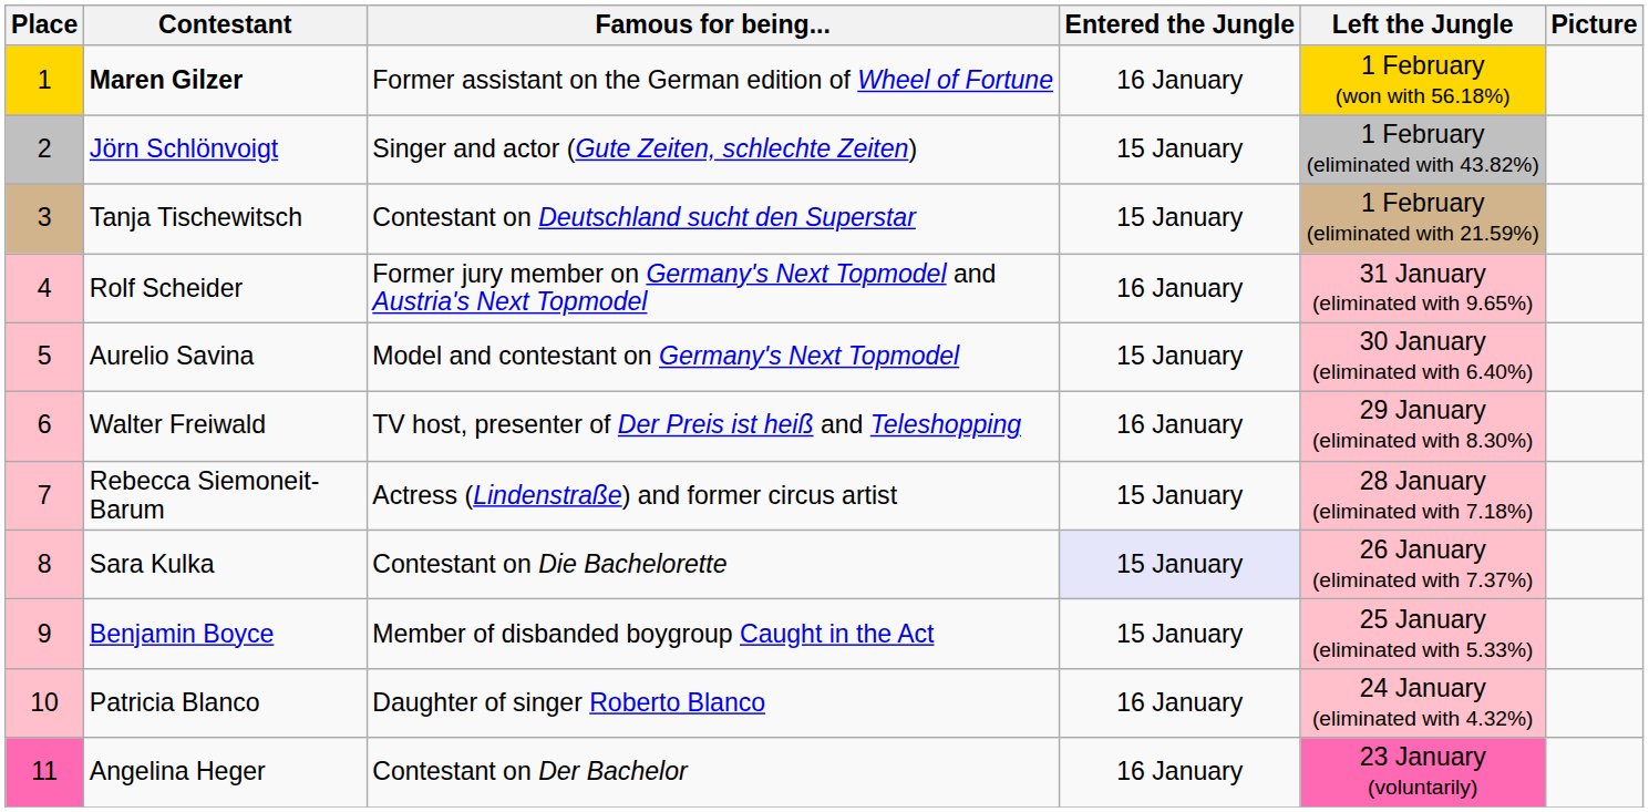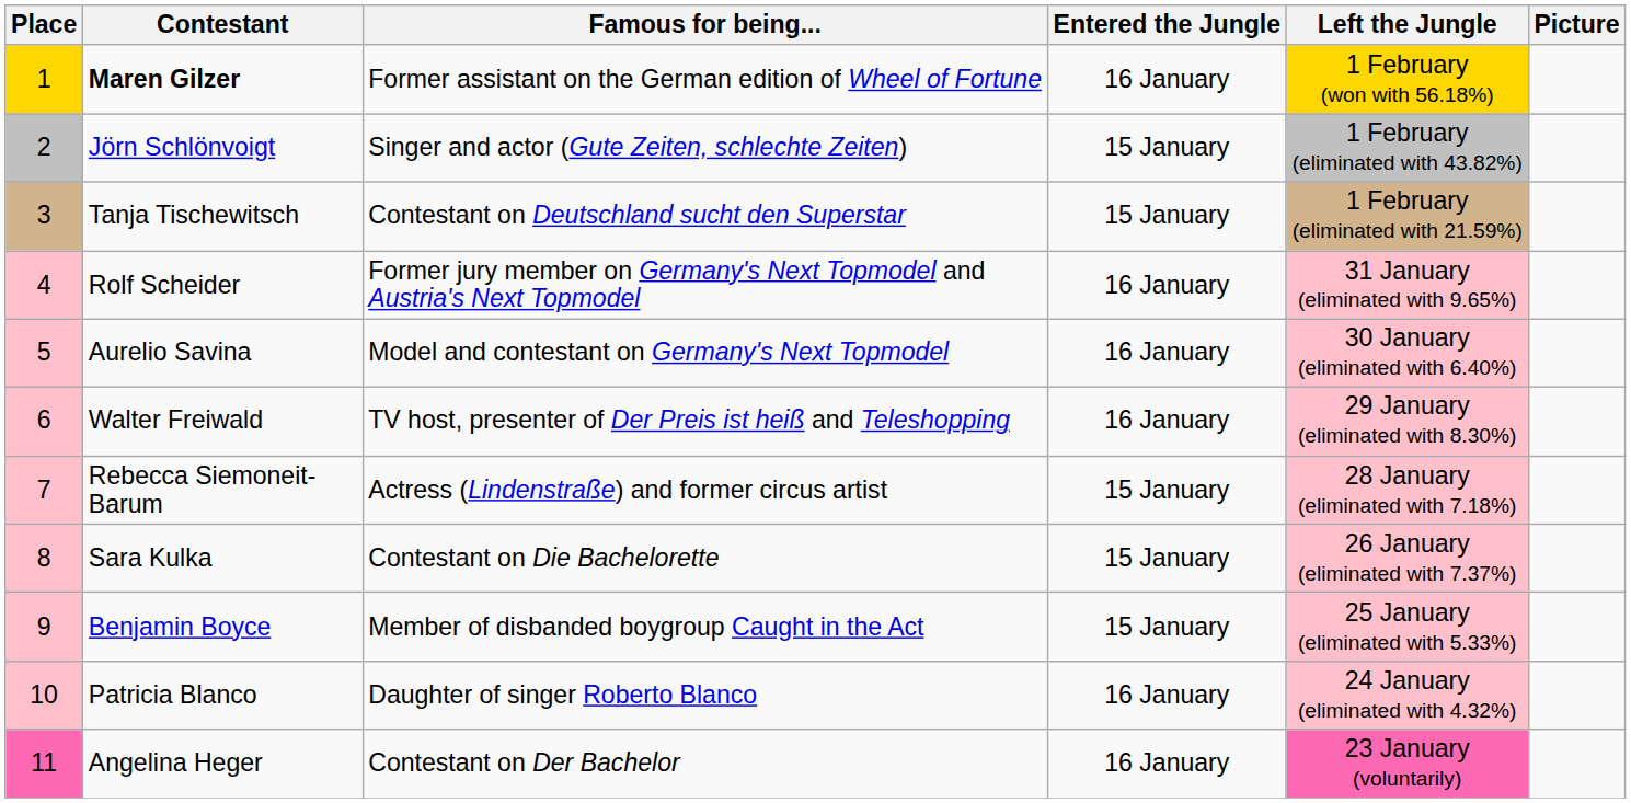Aurelio Savina | Entered the Jungle: 15 January -> 16 January
Sara Kulka | Entered the Jungle: lavender background -> no background
